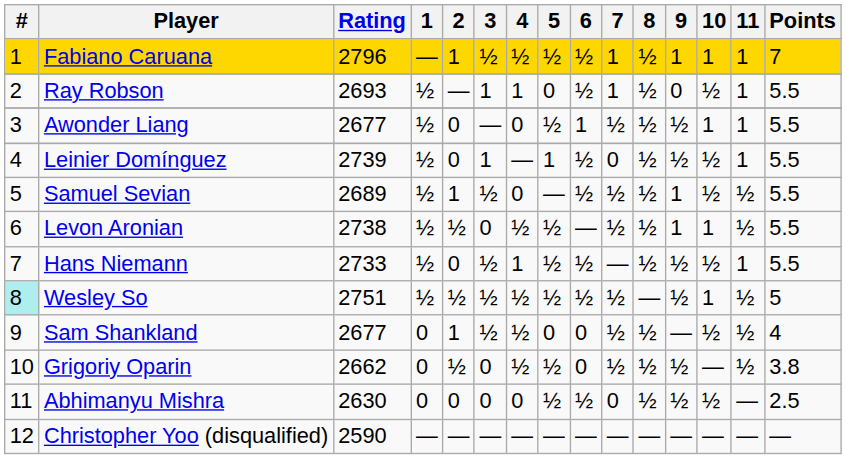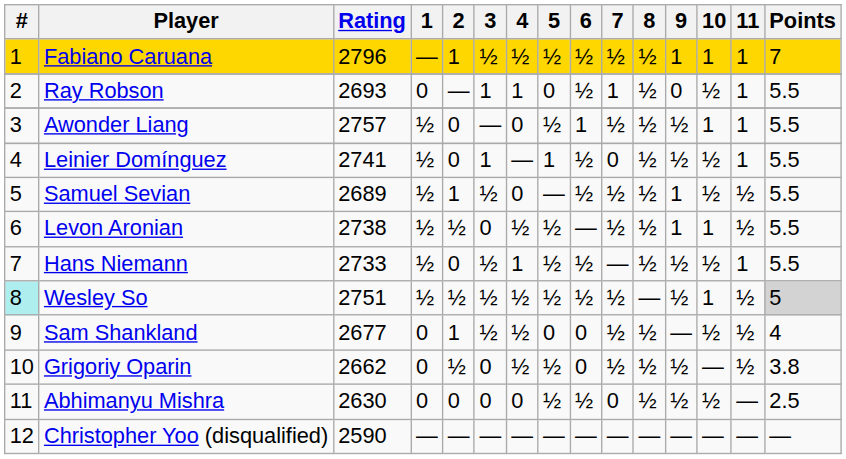Fabiano Caruana | 7: 1 -> ½
Ray Robson | 1: ½ -> 0
Awonder Liang | Rating: 2677 -> 2757
Leinier Domínguez | Rating: 2739 -> 2741
Wesley So | Points: no background -> lightgrey background
